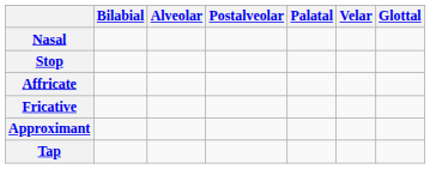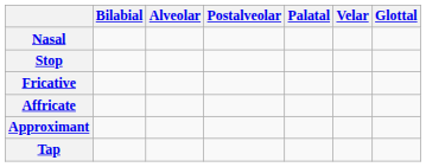rows swapped: Affricate <-> Fricative
